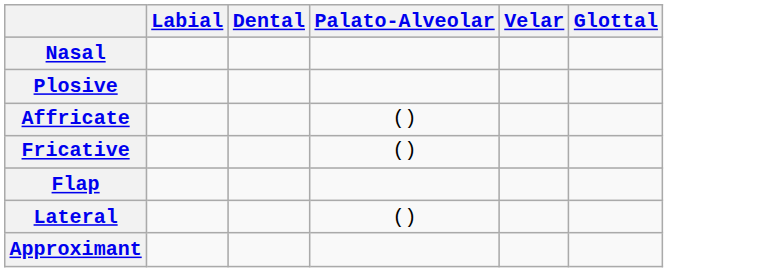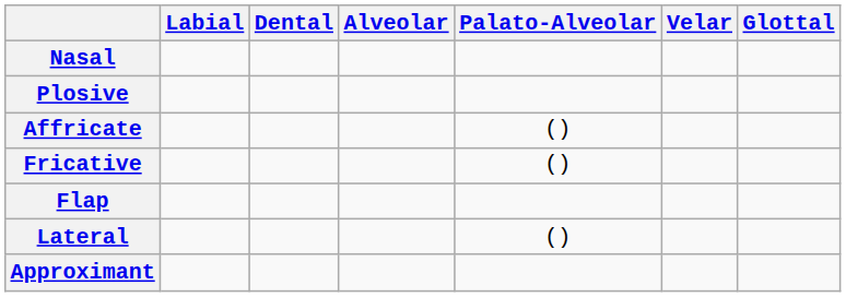+ column: Alveolar
